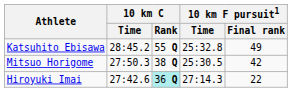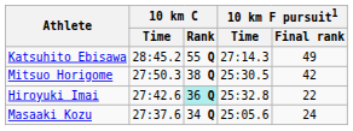Katsuhito Ebisawa | 10 km F pursuit1 / Time: 25:32.8 -> 27:14.3
Hiroyuki Imai | 10 km F pursuit1 / Time: 27:14.3 -> 25:32.8
+ row: Masaaki Kozu | 27:37.6 | 34 Q | 25:05.6 | 24
